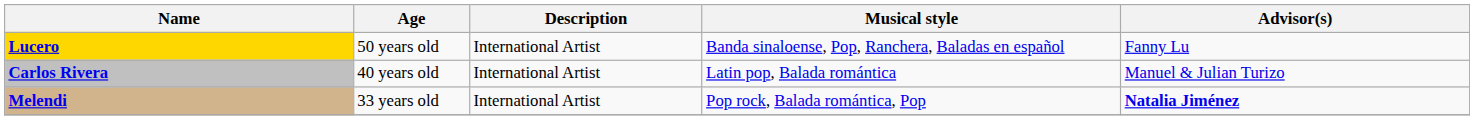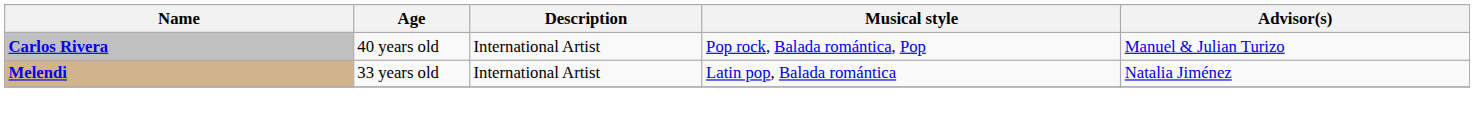- row: Lucero | 50 years old | International Artist | Banda sinaloense, Pop, Ranchera, Baladas en español | Fanny Lu
Carlos Rivera | Musical style: Latin pop, Balada romántica -> Pop rock, Balada romántica, Pop
Melendi | Musical style: Pop rock, Balada romántica, Pop -> Latin pop, Balada romántica
Melendi | Advisor(s): bold -> normal
